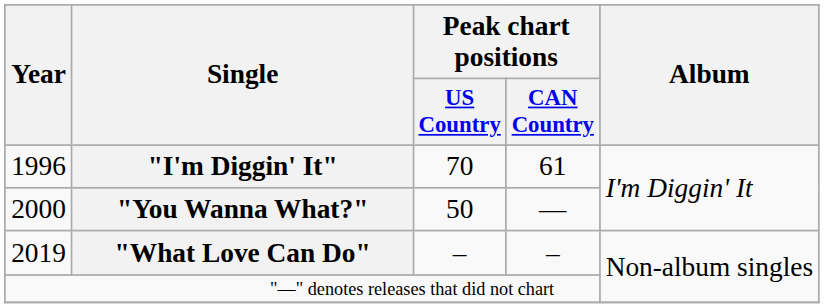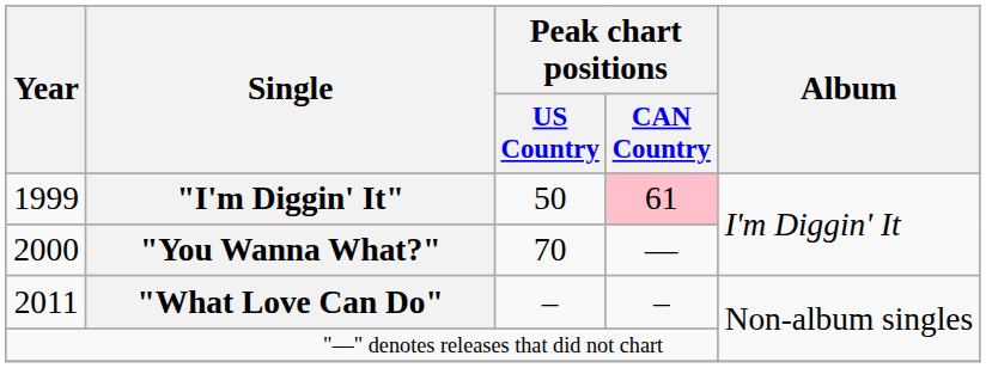"I'm Diggin' It" | Year: 1996 -> 1999
"I'm Diggin' It" | Peak chart positions / US Country: 70 -> 50
"I'm Diggin' It" | Peak chart positions / CAN Country: no background -> pink background
"You Wanna What?" | Peak chart positions / US Country: 50 -> 70
"What Love Can Do" | Year: 2019 -> 2011
